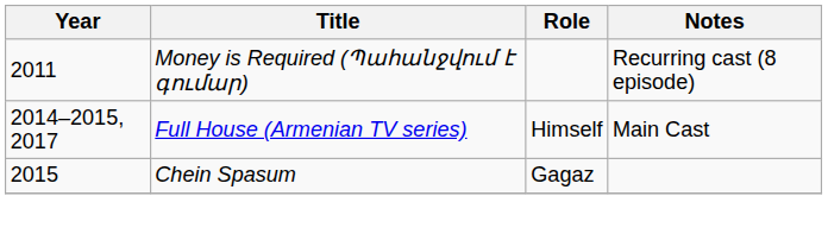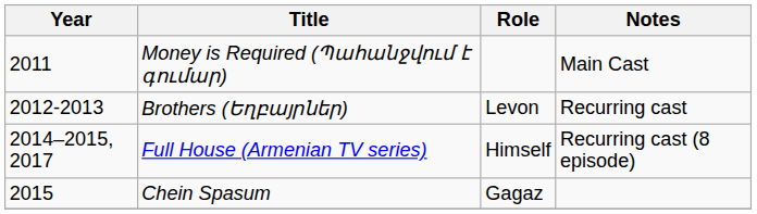Money is Required (Պահանջվում է գումար) | Notes: Recurring cast (8 episode) -> Main Cast
+ row: 2012-2013 | Brothers (Եղբայրներ) | Levon | Recurring cast
Full House (Armenian TV series) | Notes: Main Cast -> Recurring cast (8 episode)
